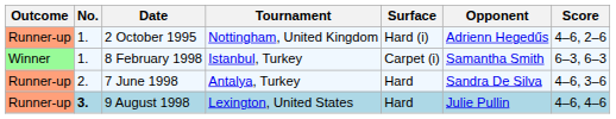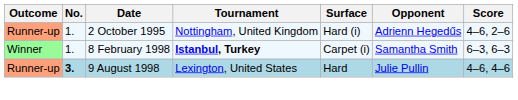8 February 1998 | Tournament: normal -> bold
- row: Runner-up | 2. | 7 June 1998 | Antalya, Turkey | Hard | Sandra De Silva | 4–6, 3–6
